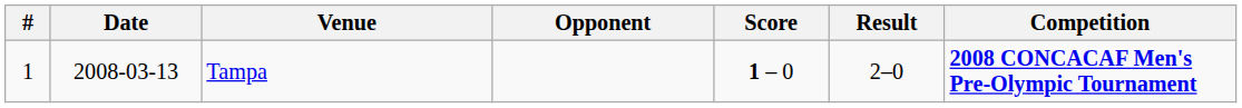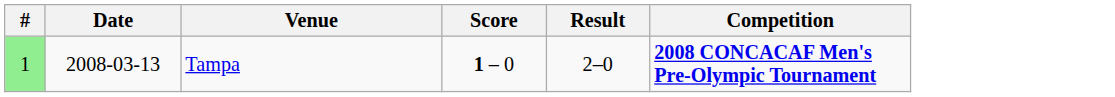- column: Opponent
Tampa | #: no background -> lightgreen background
